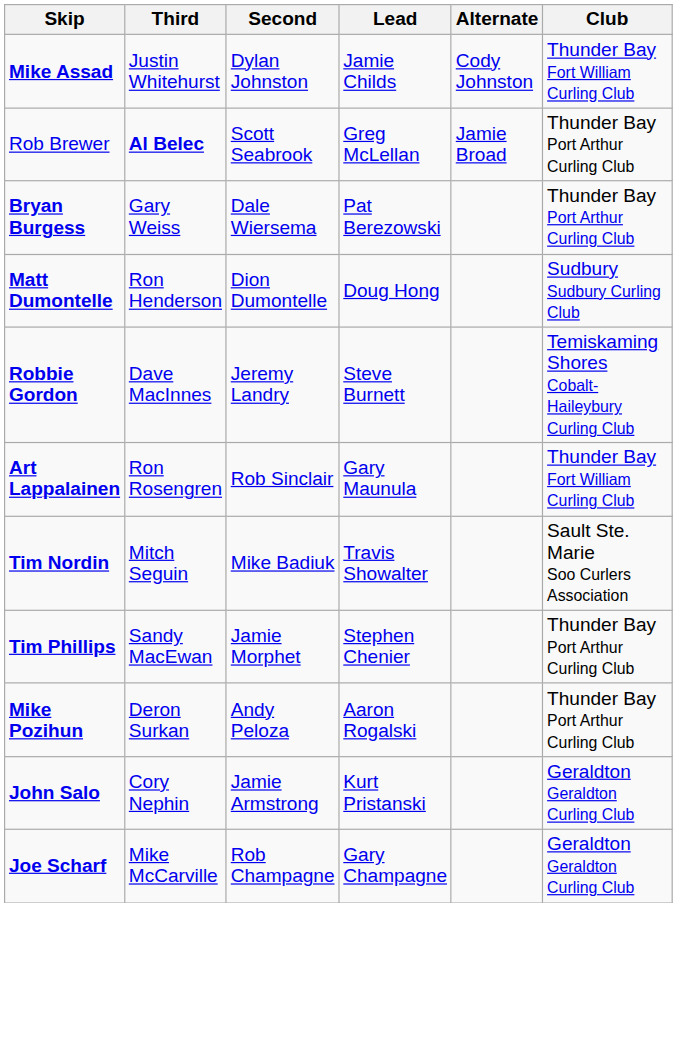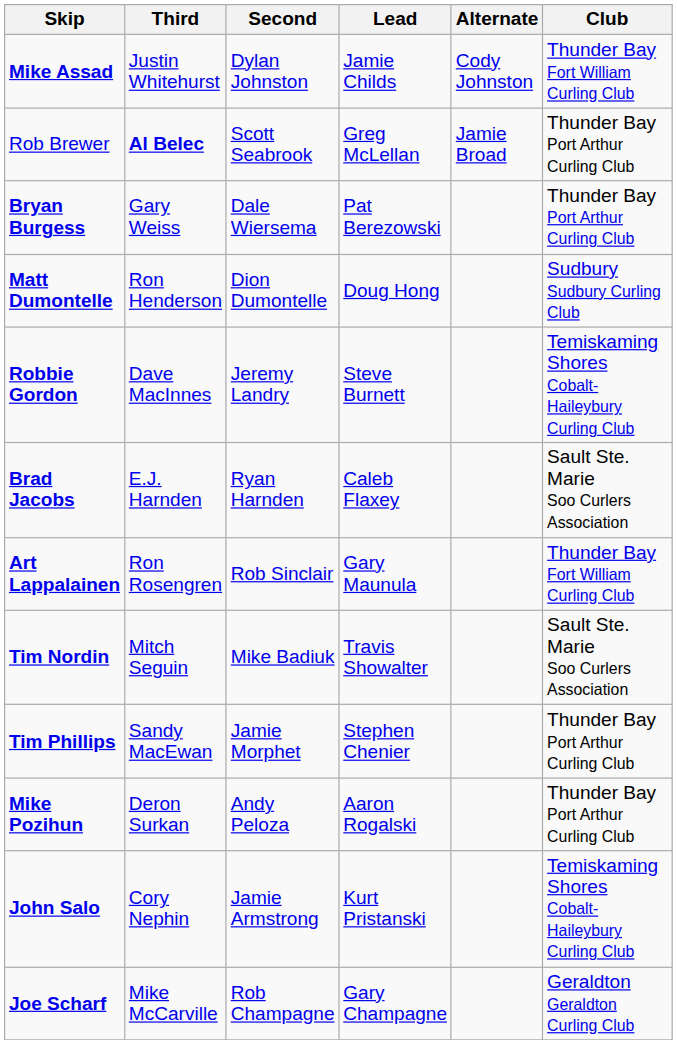+ row: Brad Jacobs | E.J. Harnden | Ryan Harnden | Caleb Flaxey | Sault Ste. Marie Soo Curlers Association
John Salo | Club: Geraldton Geraldton Curling Club -> Temiskaming Shores Cobalt-Haileybury Curling Club
